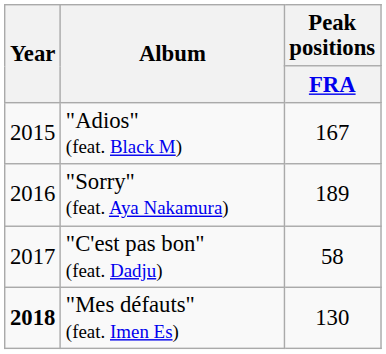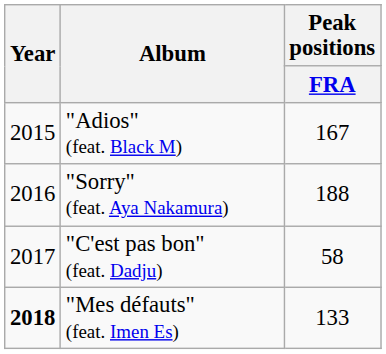"Sorry" (feat. Aya Nakamura) | Peak positions / FRA: 189 -> 188
"Mes défauts" (feat. Imen Es) | Peak positions / FRA: 130 -> 133
